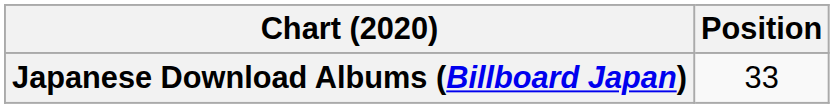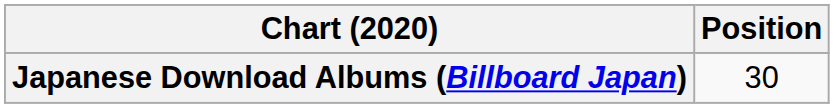Japanese Download Albums (Billboard Japan) | Position: 33 -> 30
